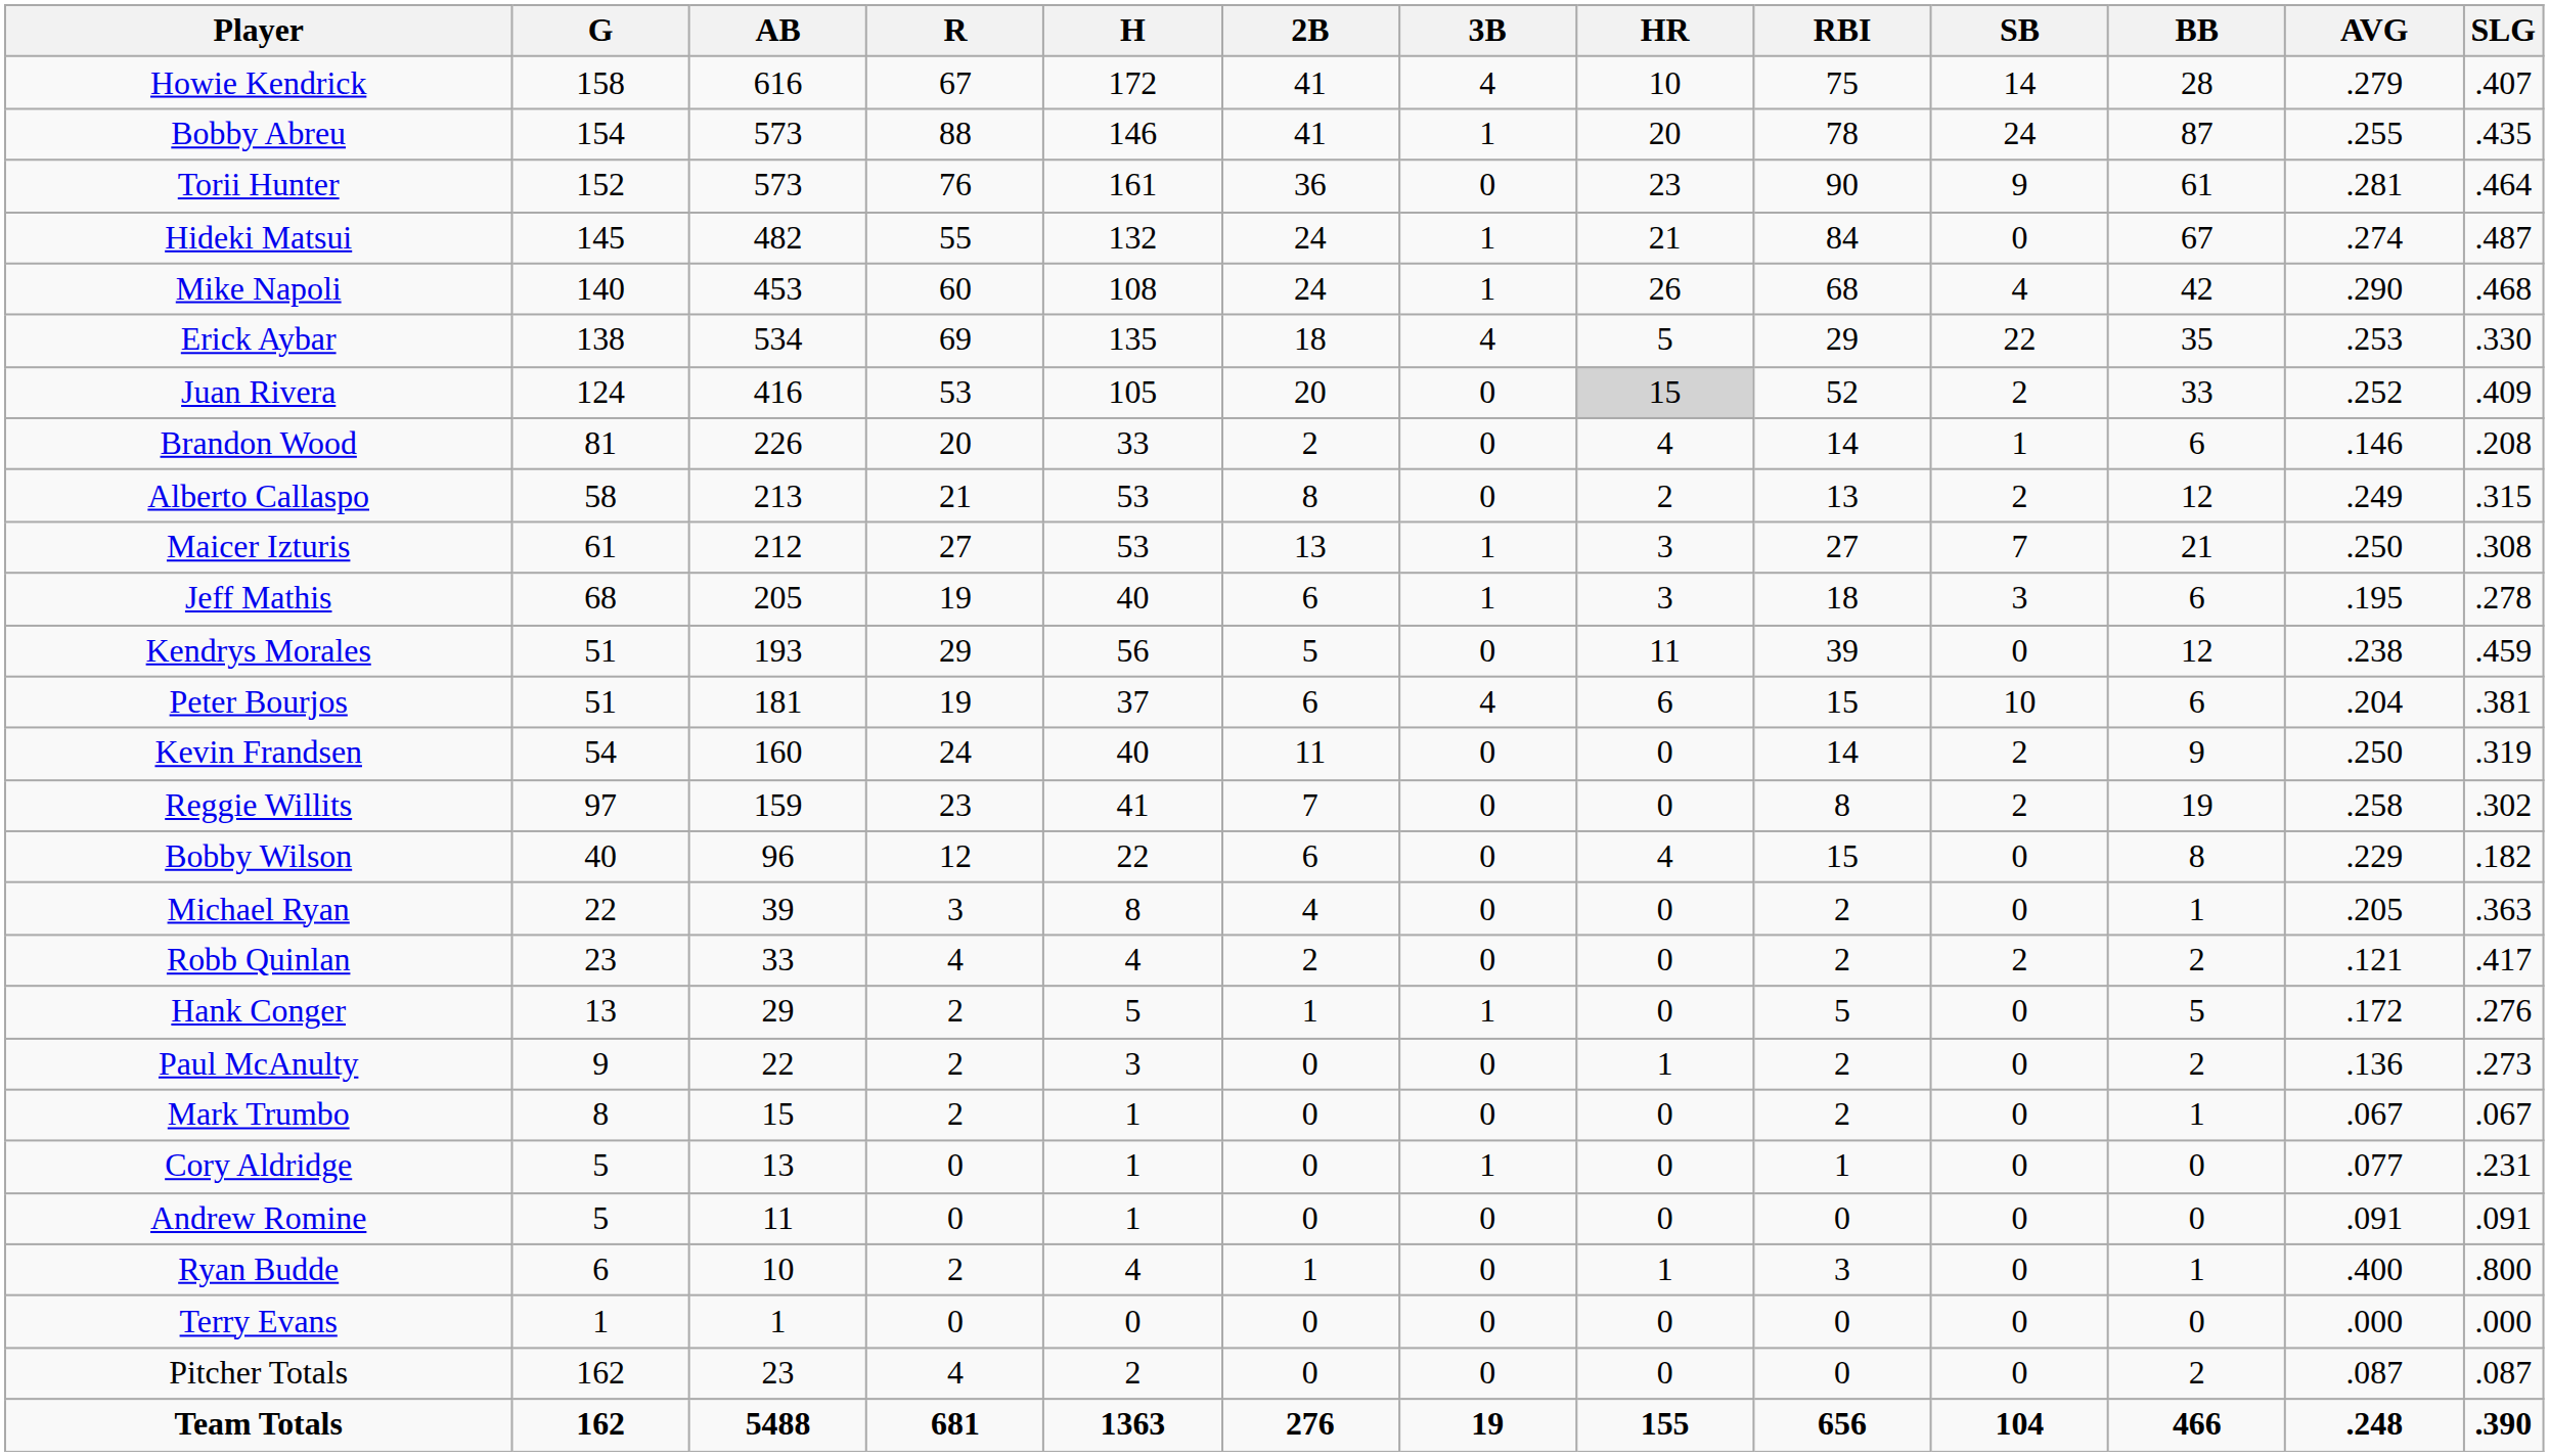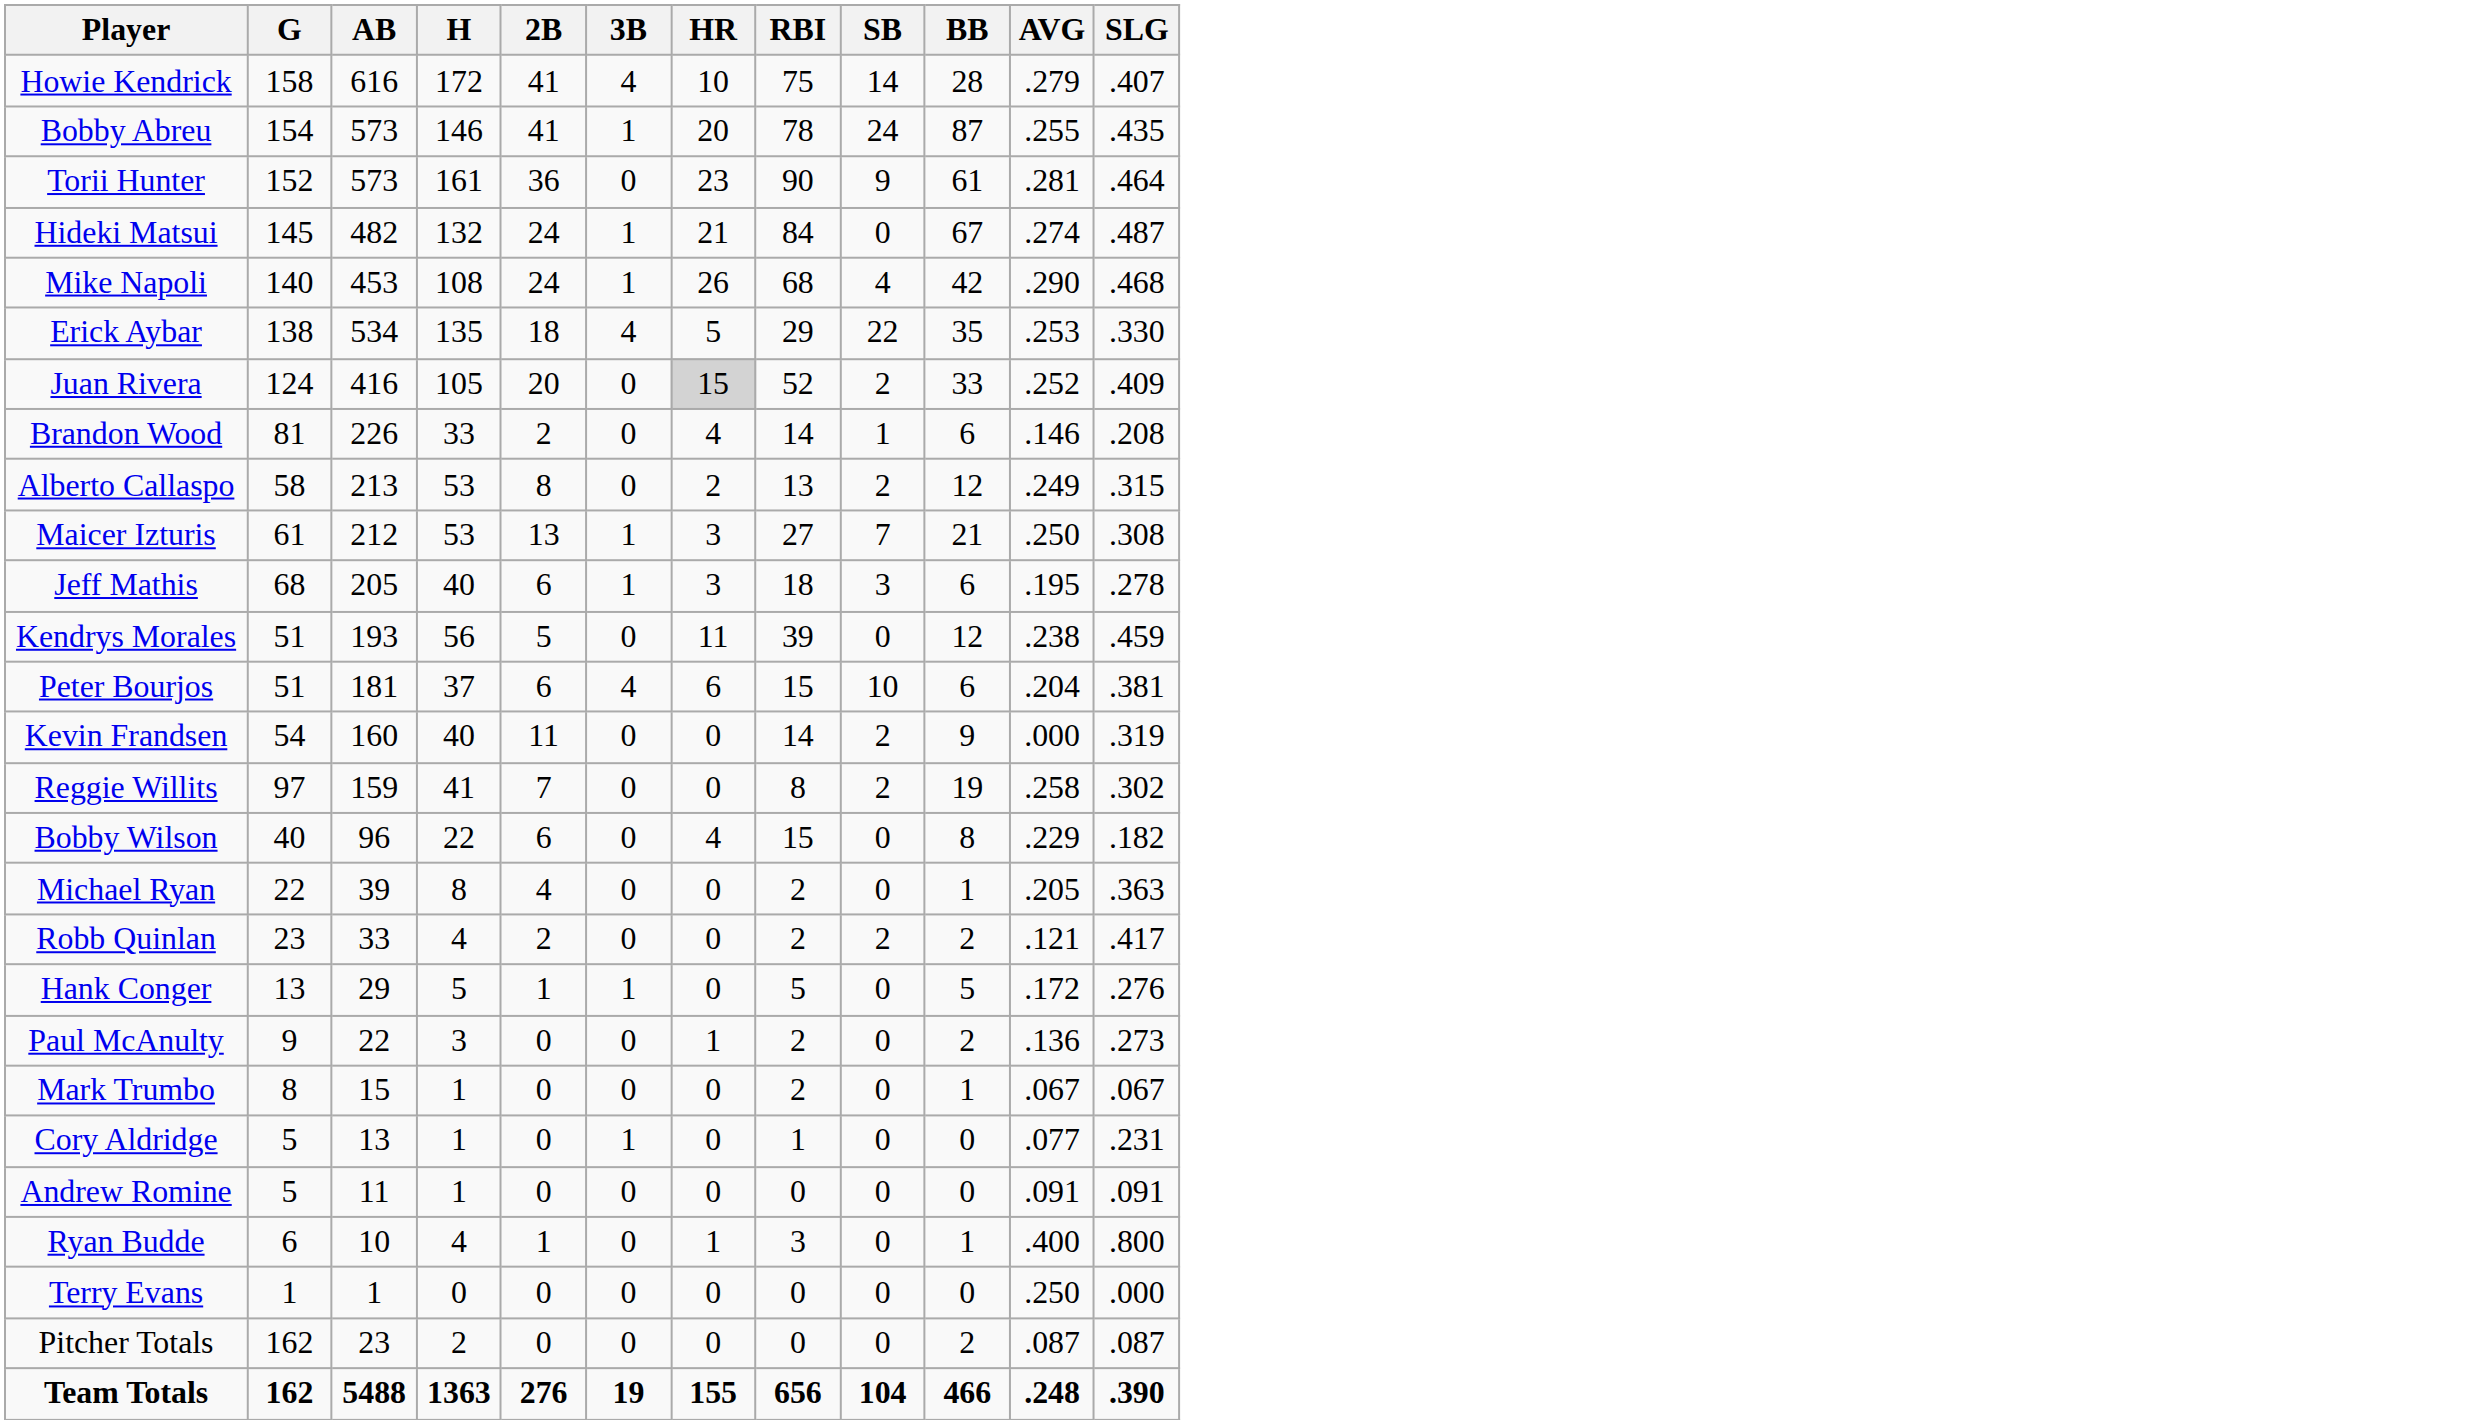- column: R | 67 | 88 | 76 | 55 | 60 | 69 | 53 | 20 | 21 | 27 | 19 | 29 | 19 | 24 | 23 | 12 | 3 | 4 | 2 | 2 | 2 | 0 | 0 | 2 | 0 | 4 | 681
Kevin Frandsen | AVG: .250 -> .000
Terry Evans | AVG: .000 -> .250
